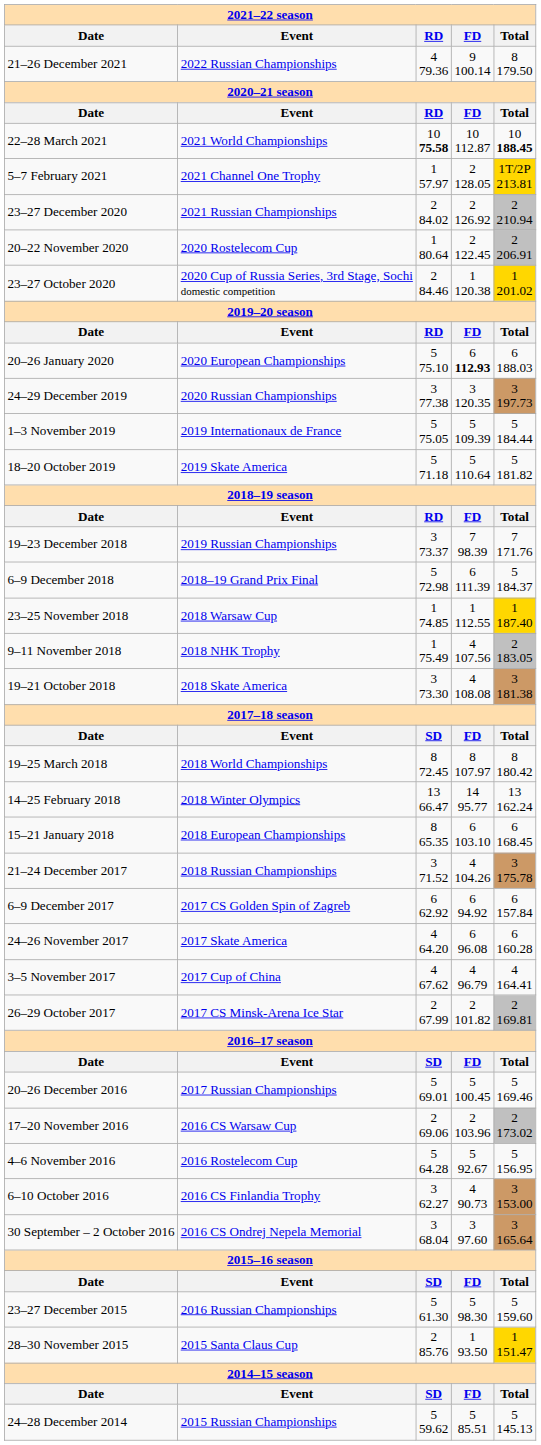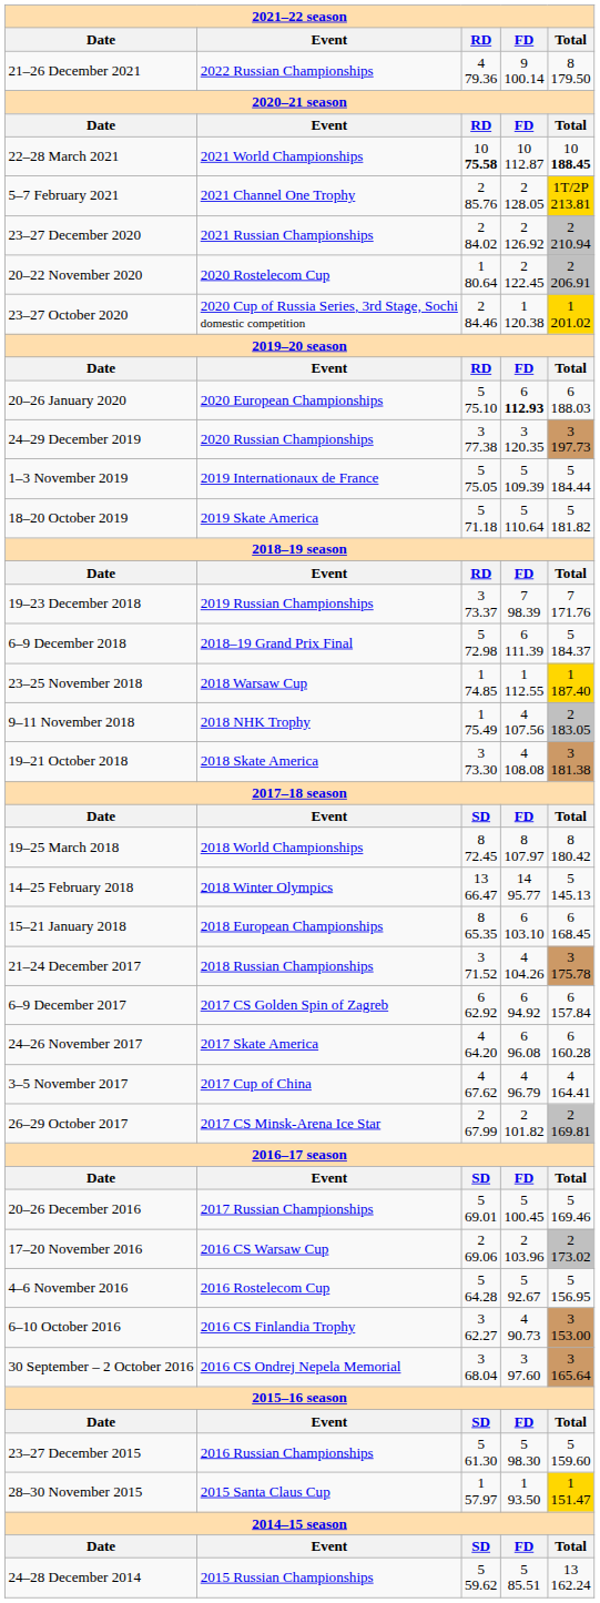5–7 February 2021 | column 3: 1 57.97 -> 2 85.76
14–25 February 2018 | column 5: 13 162.24 -> 5 145.13
28–30 November 2015 | column 3: 2 85.76 -> 1 57.97
24–28 December 2014 | column 5: 5 145.13 -> 13 162.24
